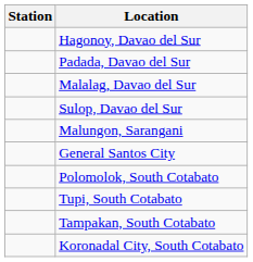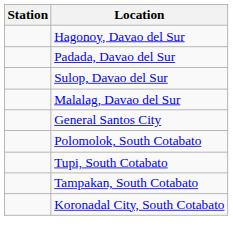rows swapped: Sulop, Davao del Sur <-> Malalag, Davao del Sur
- row: Malungon, Sarangani
